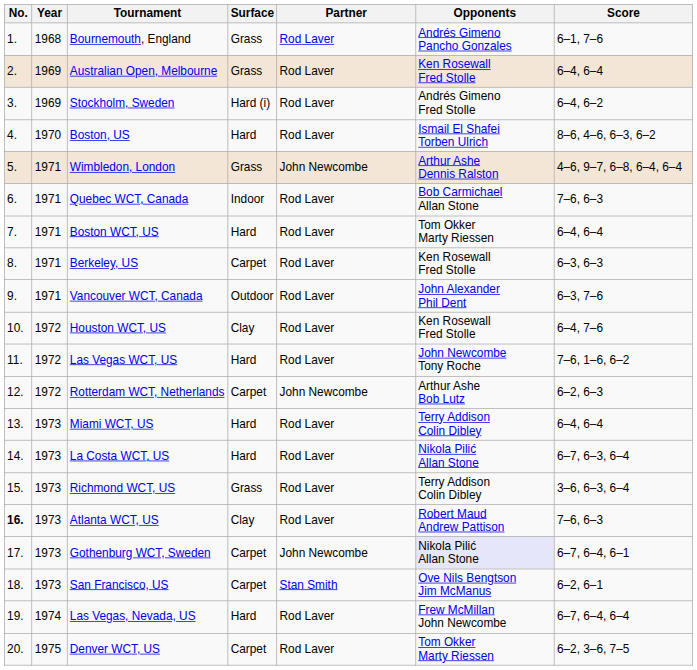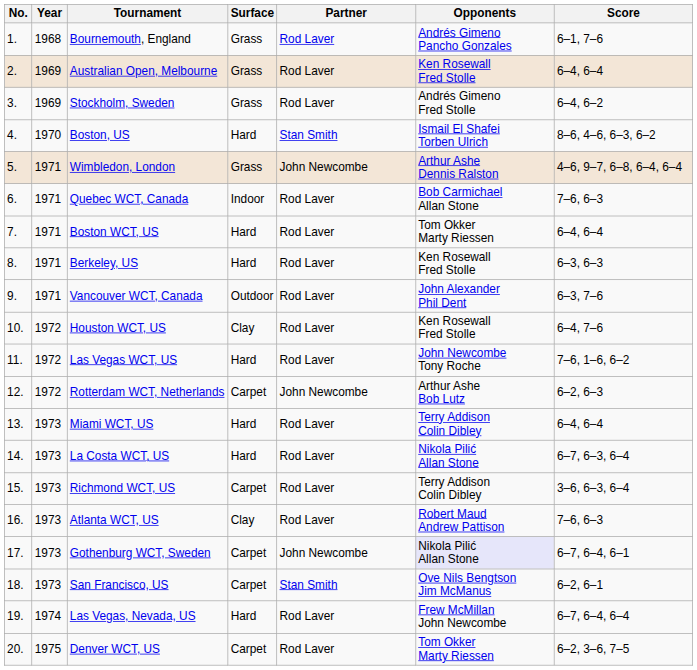Stockholm, Sweden | Surface: Hard (i) -> Grass
Boston, US | Partner: Rod Laver -> Stan Smith
Berkeley, US | Surface: Carpet -> Hard
Richmond WCT, US | Surface: Grass -> Carpet
Atlanta WCT, US | No.: bold -> normal
